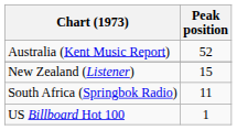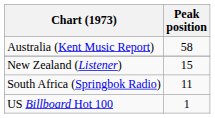Australia (Kent Music Report) | Peak position: 52 -> 58
